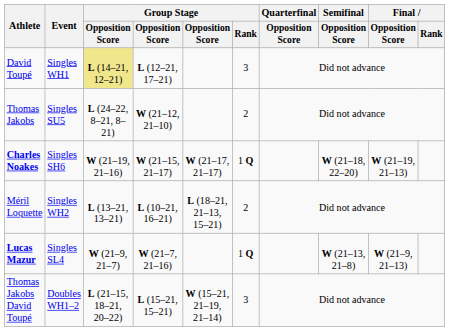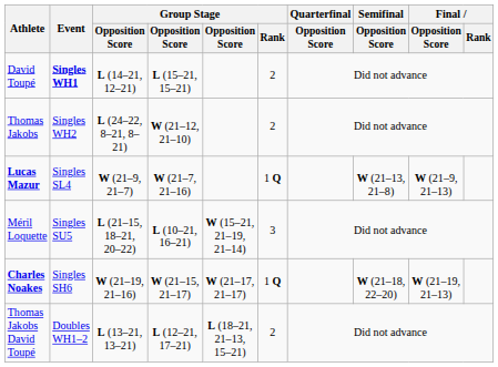David Toupé | Event: normal -> bold
David Toupé | column 3: khaki background -> no background
David Toupé | column 4: L (12–21, 17–21) -> L (15–21, 15–21)
David Toupé | Group Stage / Rank: 3 -> 2
Thomas Jakobs | Event: Singles SU5 -> Singles WH2
rows swapped: Lucas Mazur <-> Charles Noakes
Méril Loquette | Event: Singles WH2 -> Singles SU5
Méril Loquette | column 3: L (13–21, 13–21) -> L (21–15, 18–21, 20–22)
Méril Loquette | column 5: L (18–21, 21–13, 15–21) -> W (15–21, 21–19, 21–14)
Méril Loquette | Group Stage / Rank: 2 -> 3
Thomas Jakobs David Toupé | column 3: L (21–15, 18–21, 20–22) -> L (13–21, 13–21)
Thomas Jakobs David Toupé | column 4: L (15–21, 15–21) -> L (12–21, 17–21)
Thomas Jakobs David Toupé | column 5: W (15–21, 21–19, 21–14) -> L (18–21, 21–13, 15–21)
Thomas Jakobs David Toupé | Group Stage / Rank: 3 -> 2
